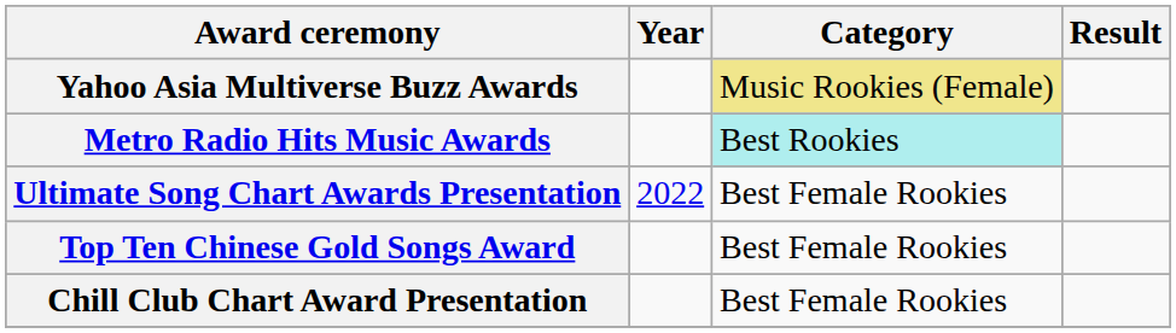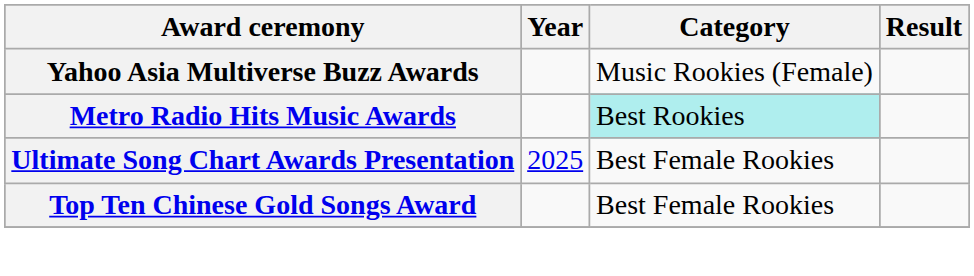Yahoo Asia Multiverse Buzz Awards | Category: khaki background -> no background
Ultimate Song Chart Awards Presentation | Year: 2022 -> 2025
- row: Chill Club Chart Award Presentation | Best Female Rookies
